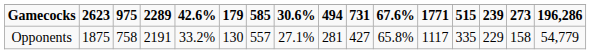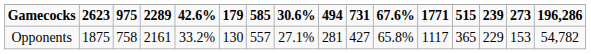Opponents | 2289: 2191 -> 2161
Opponents | 515: 335 -> 365
Opponents | 273: 158 -> 153
Opponents | 196,286: 54,779 -> 54,782
